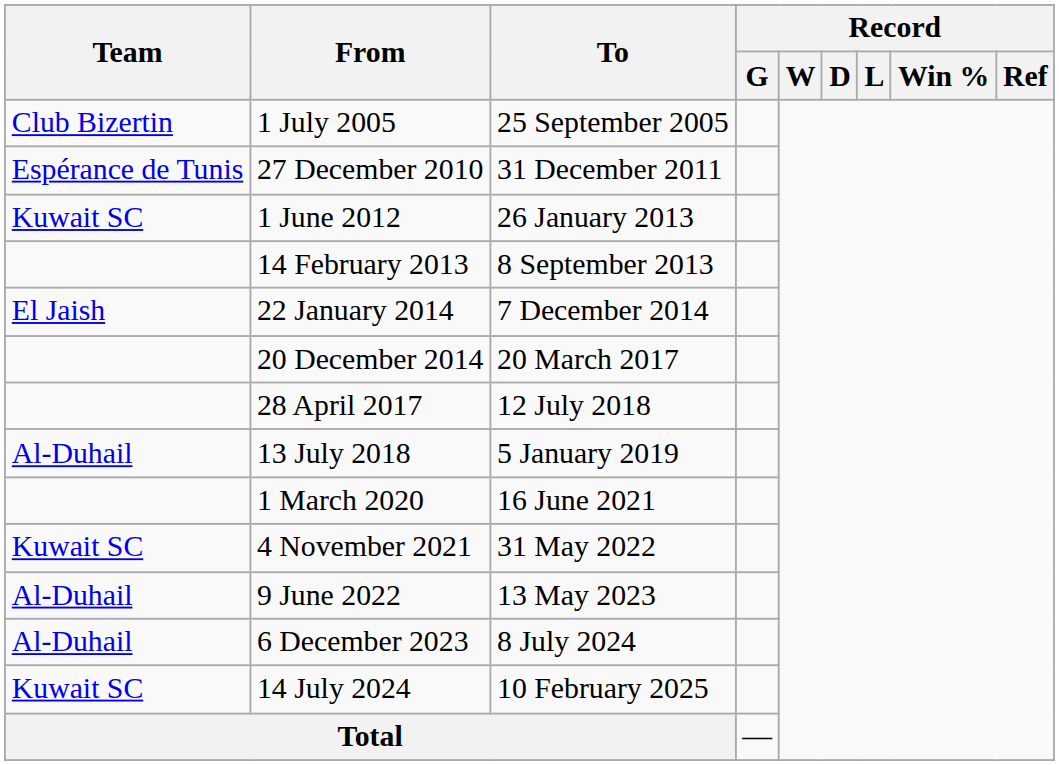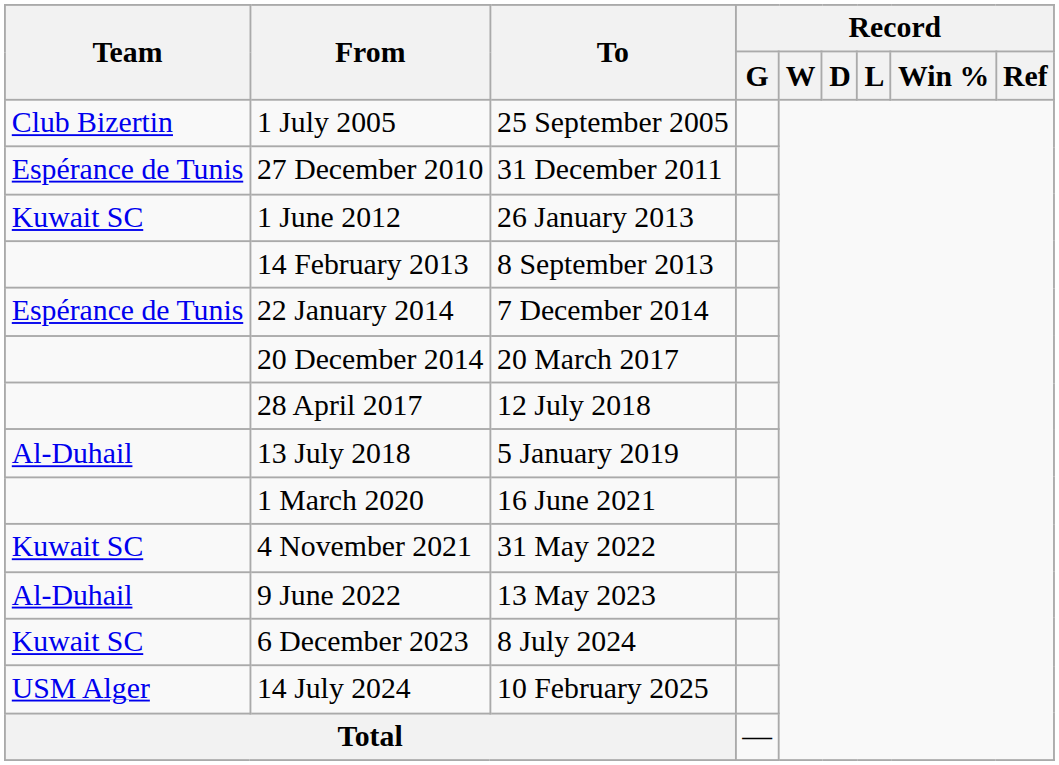22 January 2014 | Team: El Jaish -> Espérance de Tunis
6 December 2023 | Team: Al-Duhail -> Kuwait SC
14 July 2024 | Team: Kuwait SC -> USM Alger
